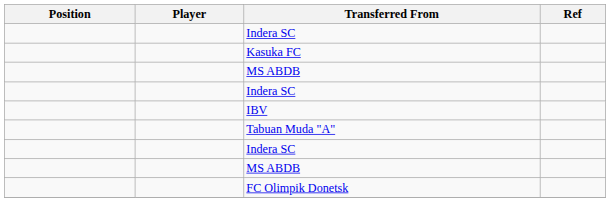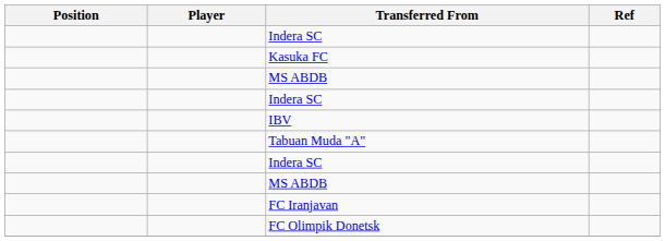+ row: FC Iranjavan
